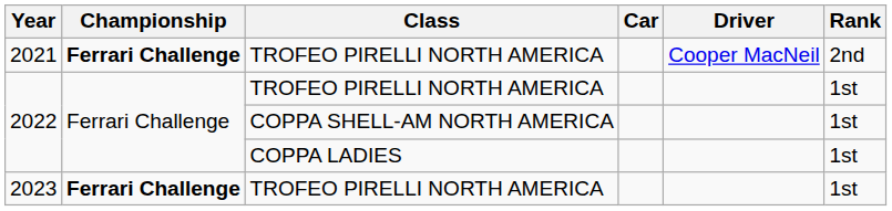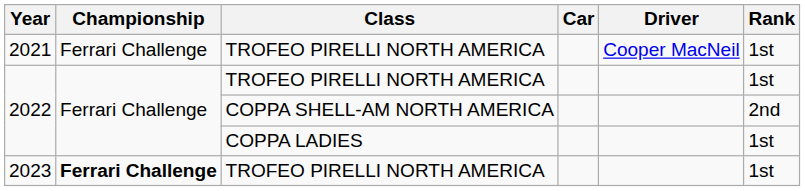2021 | Championship: bold -> normal
2021 | Rank: 2nd -> 1st
2022 / COPPA SHELL-AM NORTH AMERICA | Rank: 1st -> 2nd
